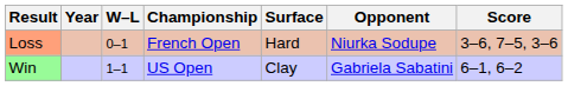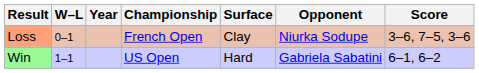columns swapped: W–L <-> Year
Loss | Surface: Hard -> Clay
Win | Surface: Clay -> Hard
